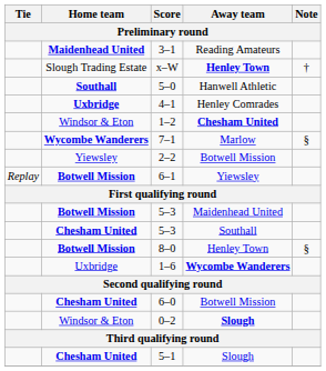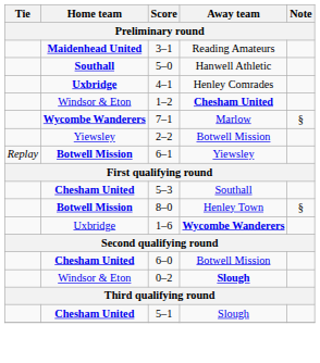- row: Slough Trading Estate | x–W | Henley Town | †
- row: Botwell Mission | 5–3 | Maidenhead United
